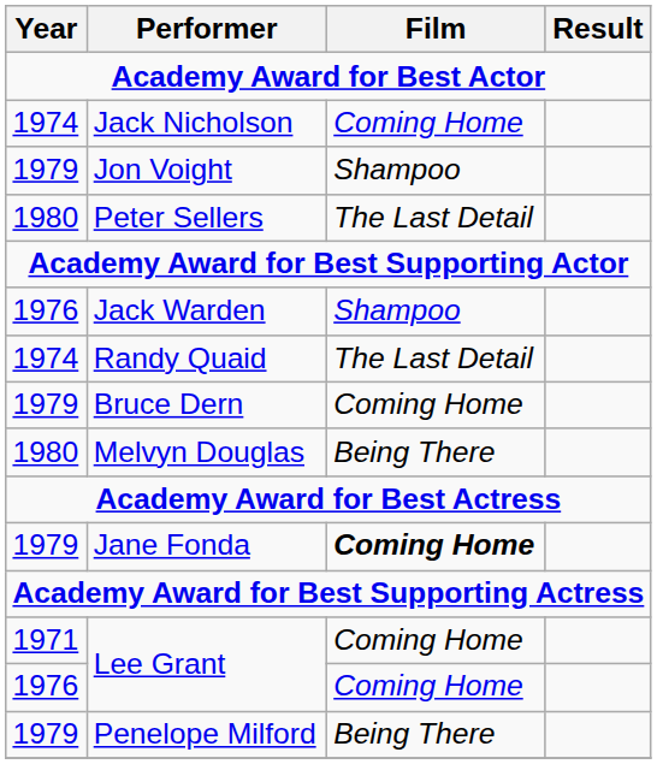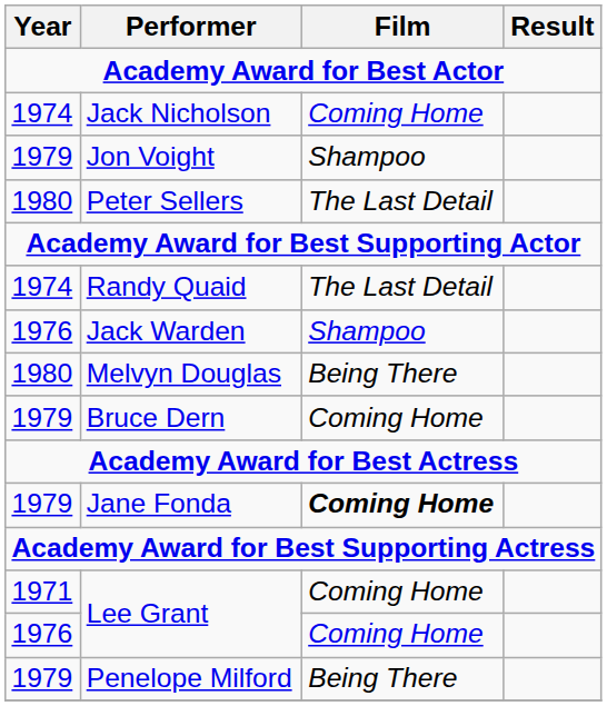rows swapped: Randy Quaid <-> Jack Warden
rows swapped: Bruce Dern <-> Melvyn Douglas
